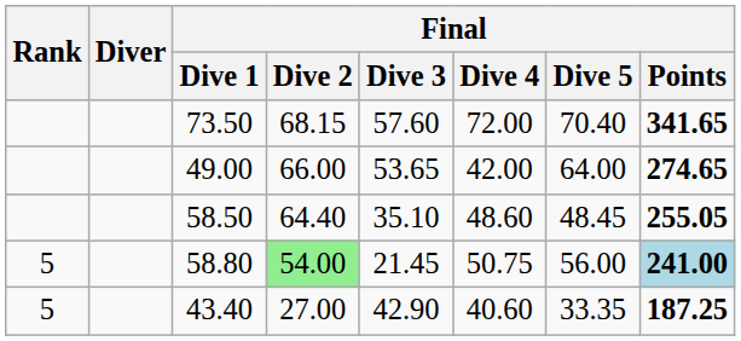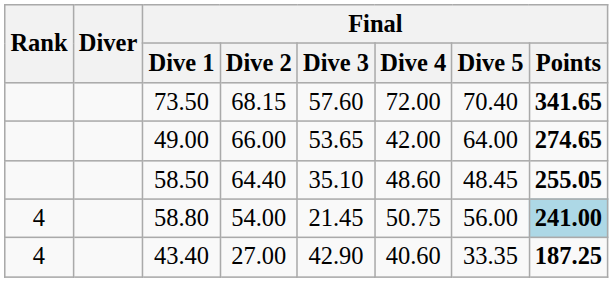58.80 | Rank: 5 -> 4
58.80 | Final / Dive 2: lightgreen background -> no background
43.40 | Rank: 5 -> 4
